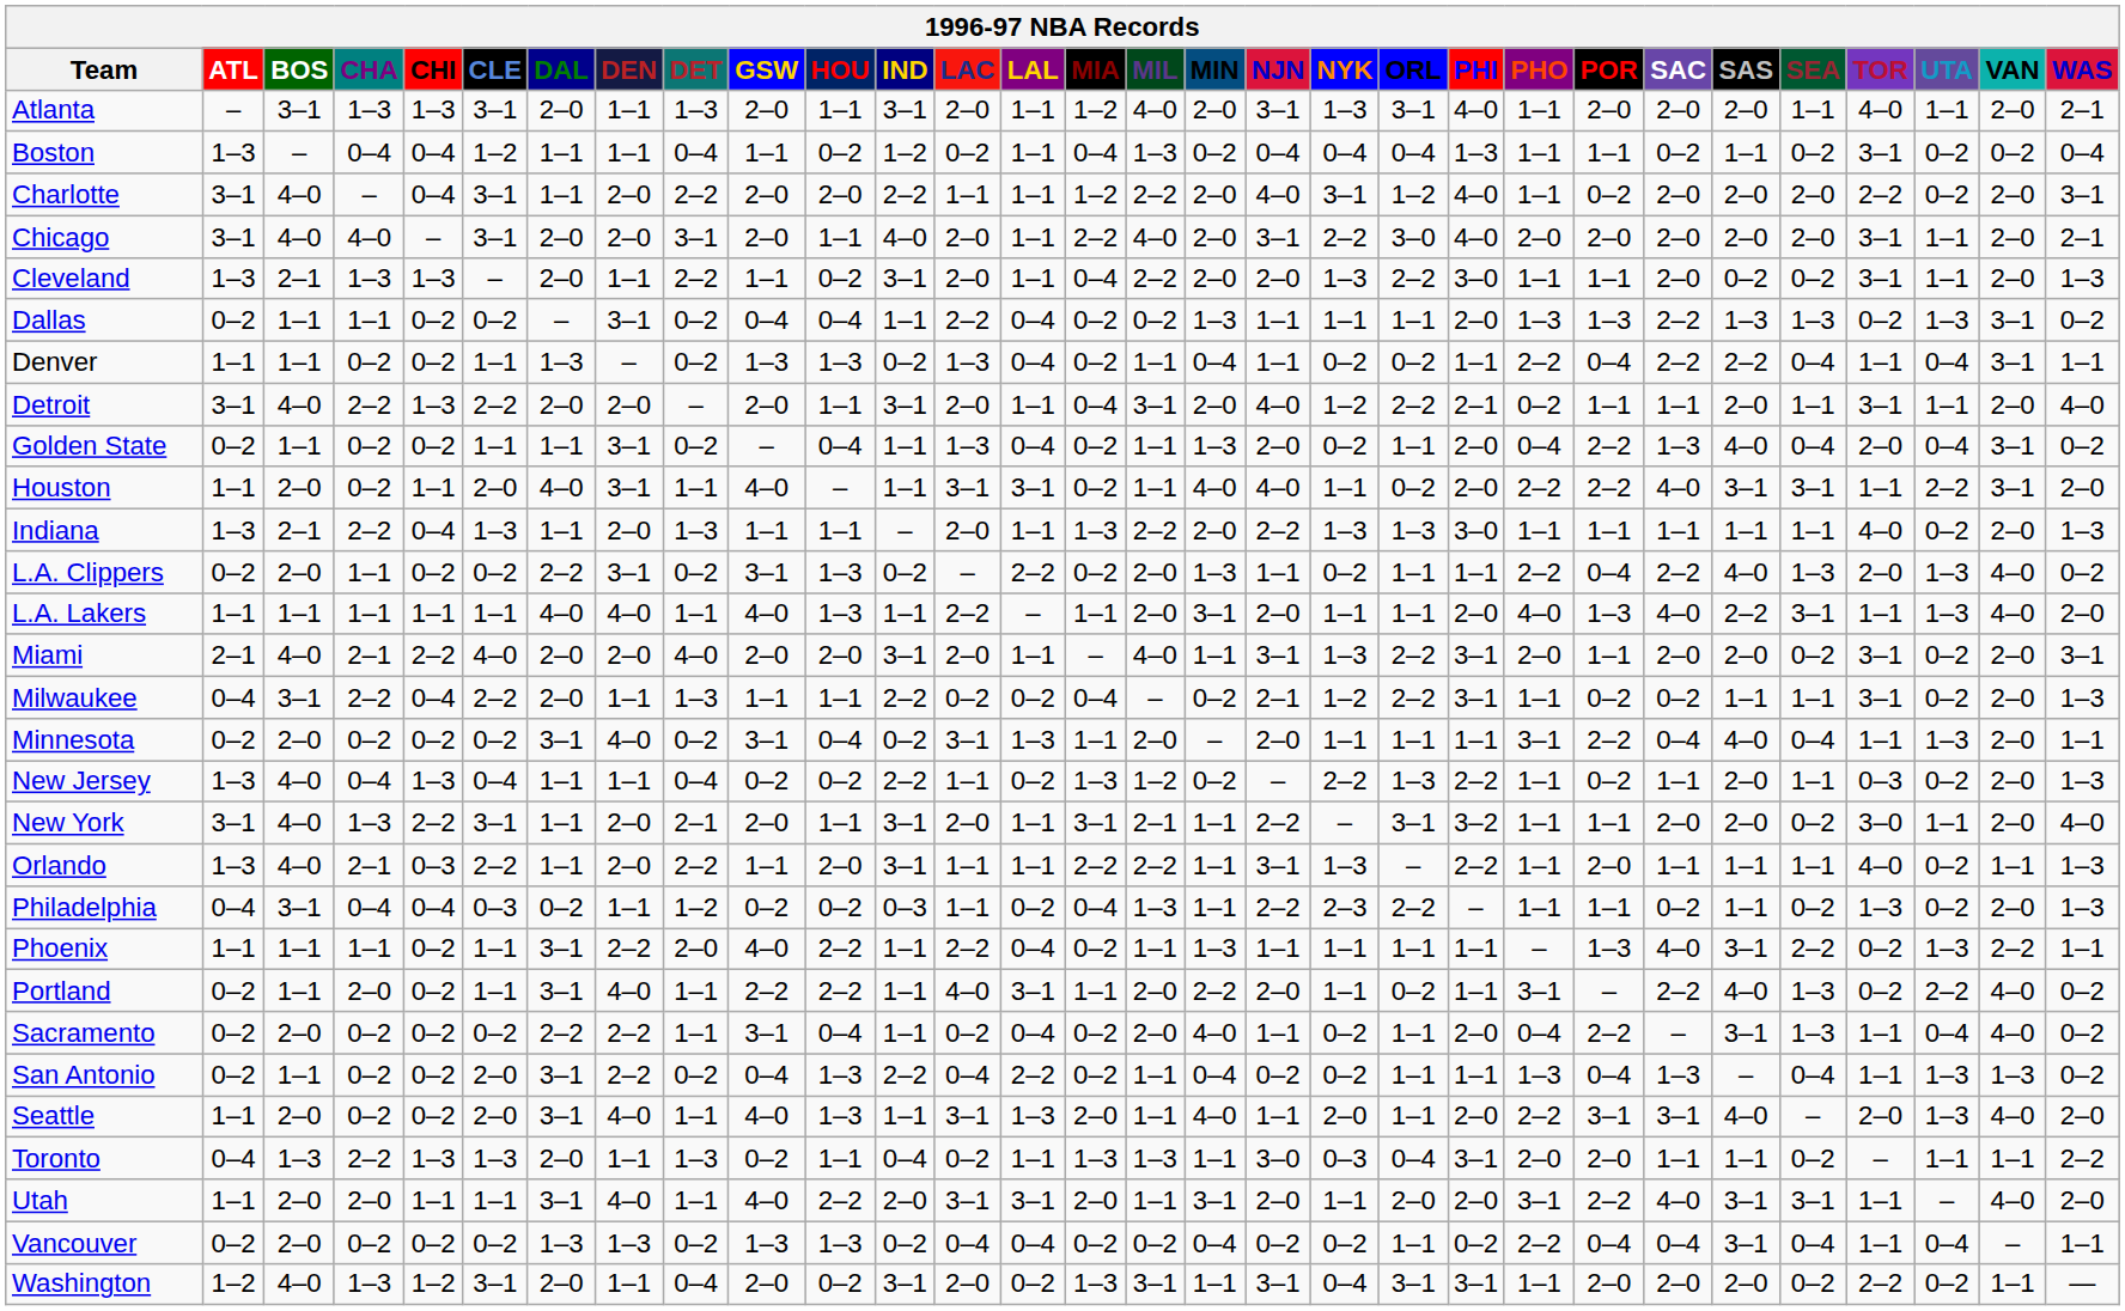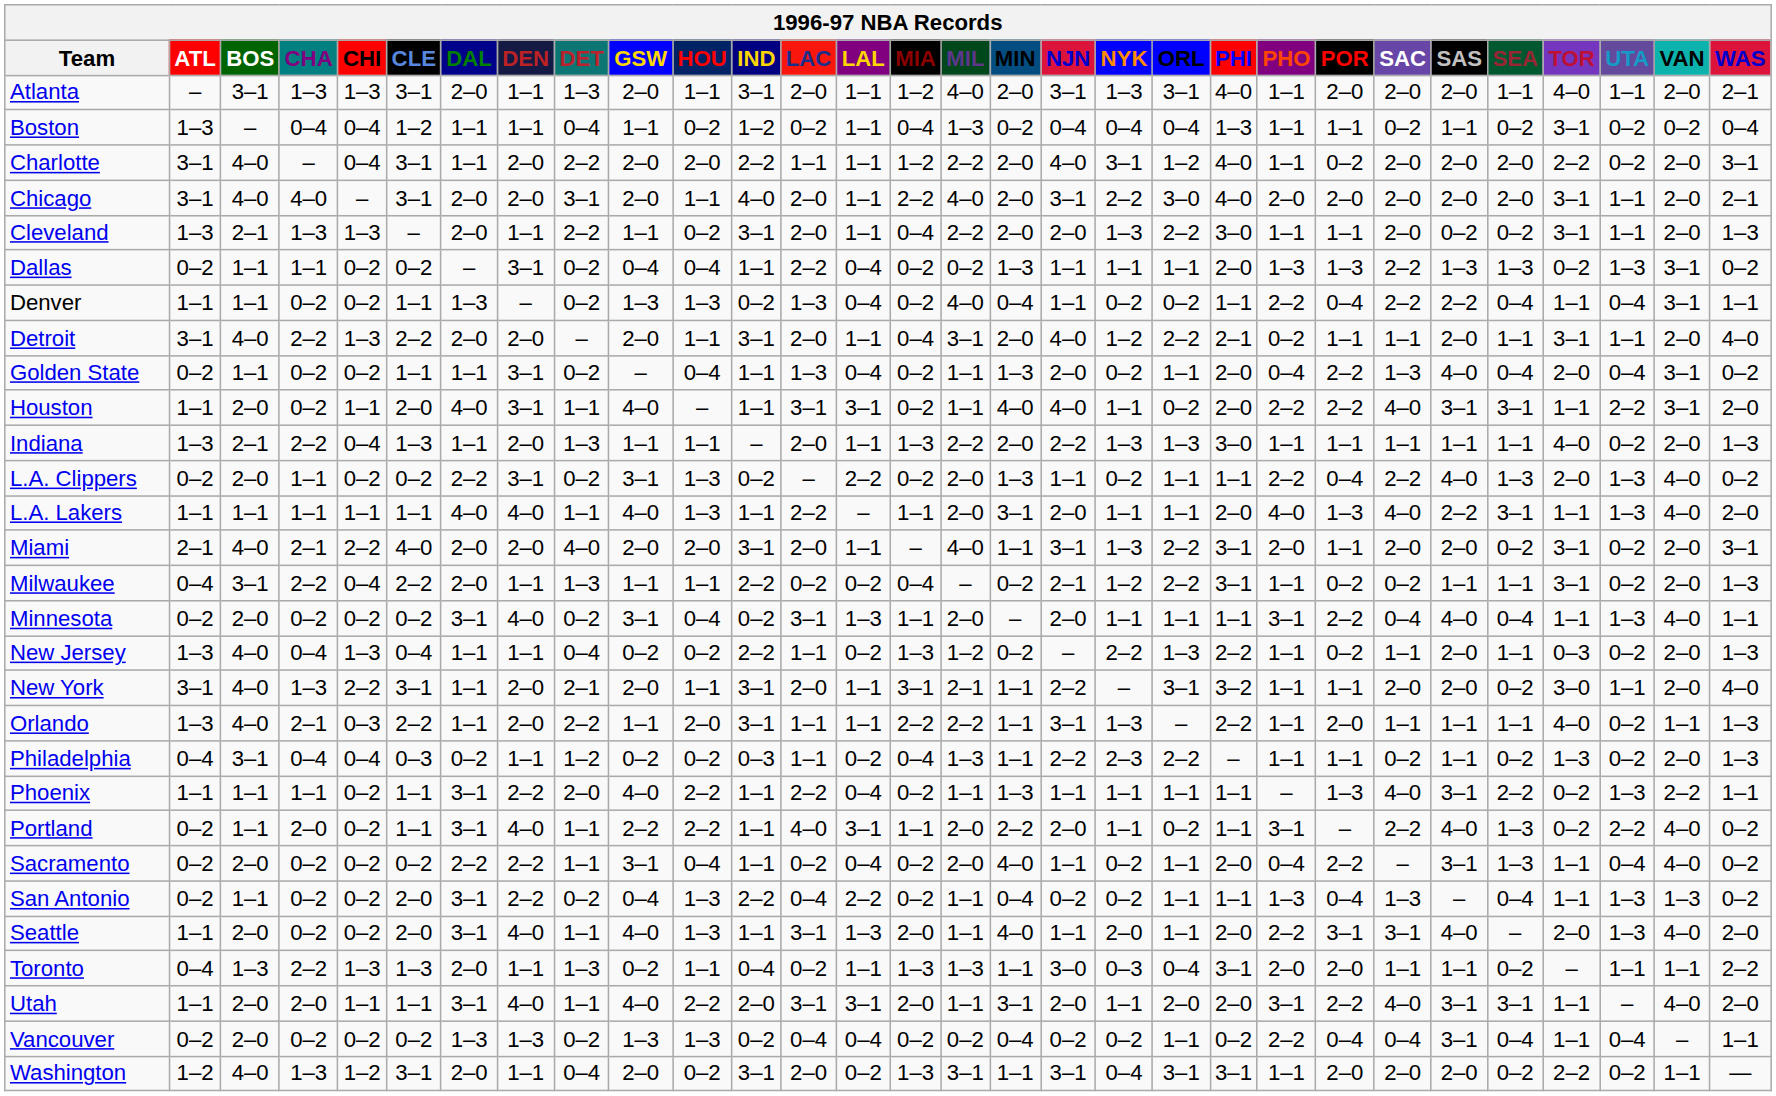Denver | MIL: 1–1 -> 4–0
Minnesota | VAN: 2–0 -> 4–0
